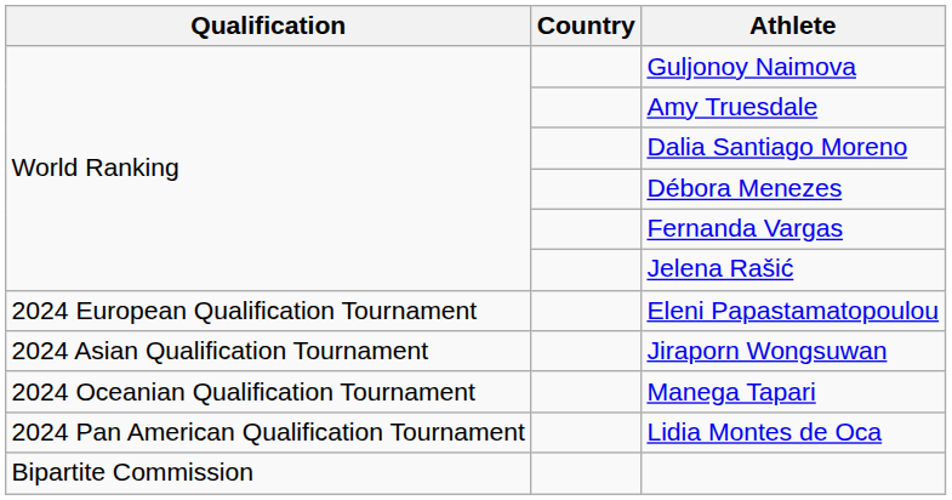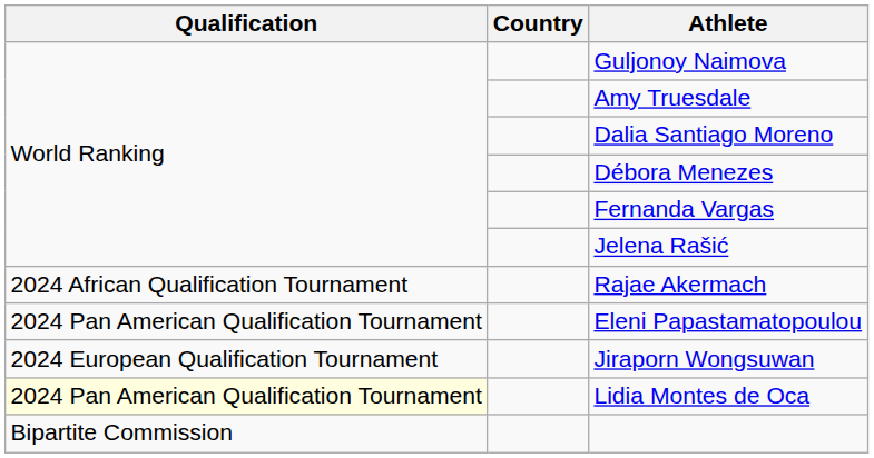+ row: 2024 African Qualification Tournament | Rajae Akermach
Eleni Papastamatopoulou | Qualification: 2024 European Qualification Tournament -> 2024 Pan American Qualification Tournament
Jiraporn Wongsuwan | Qualification: 2024 Asian Qualification Tournament -> 2024 European Qualification Tournament
- row: 2024 Oceanian Qualification Tournament | Manega Tapari
Lidia Montes de Oca | Qualification: no background -> lightyellow background
